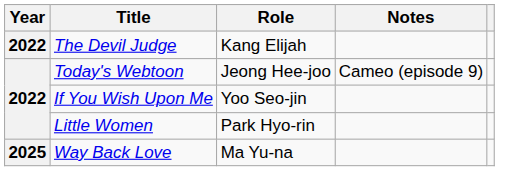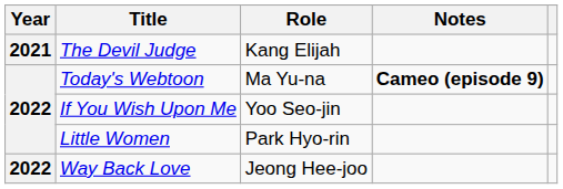The Devil Judge | Year: 2022 -> 2021
Today's Webtoon | Role: Jeong Hee-joo -> Ma Yu-na
Today's Webtoon | Notes: normal -> bold
Way Back Love | Year: 2025 -> 2022
Way Back Love | Role: Ma Yu-na -> Jeong Hee-joo
